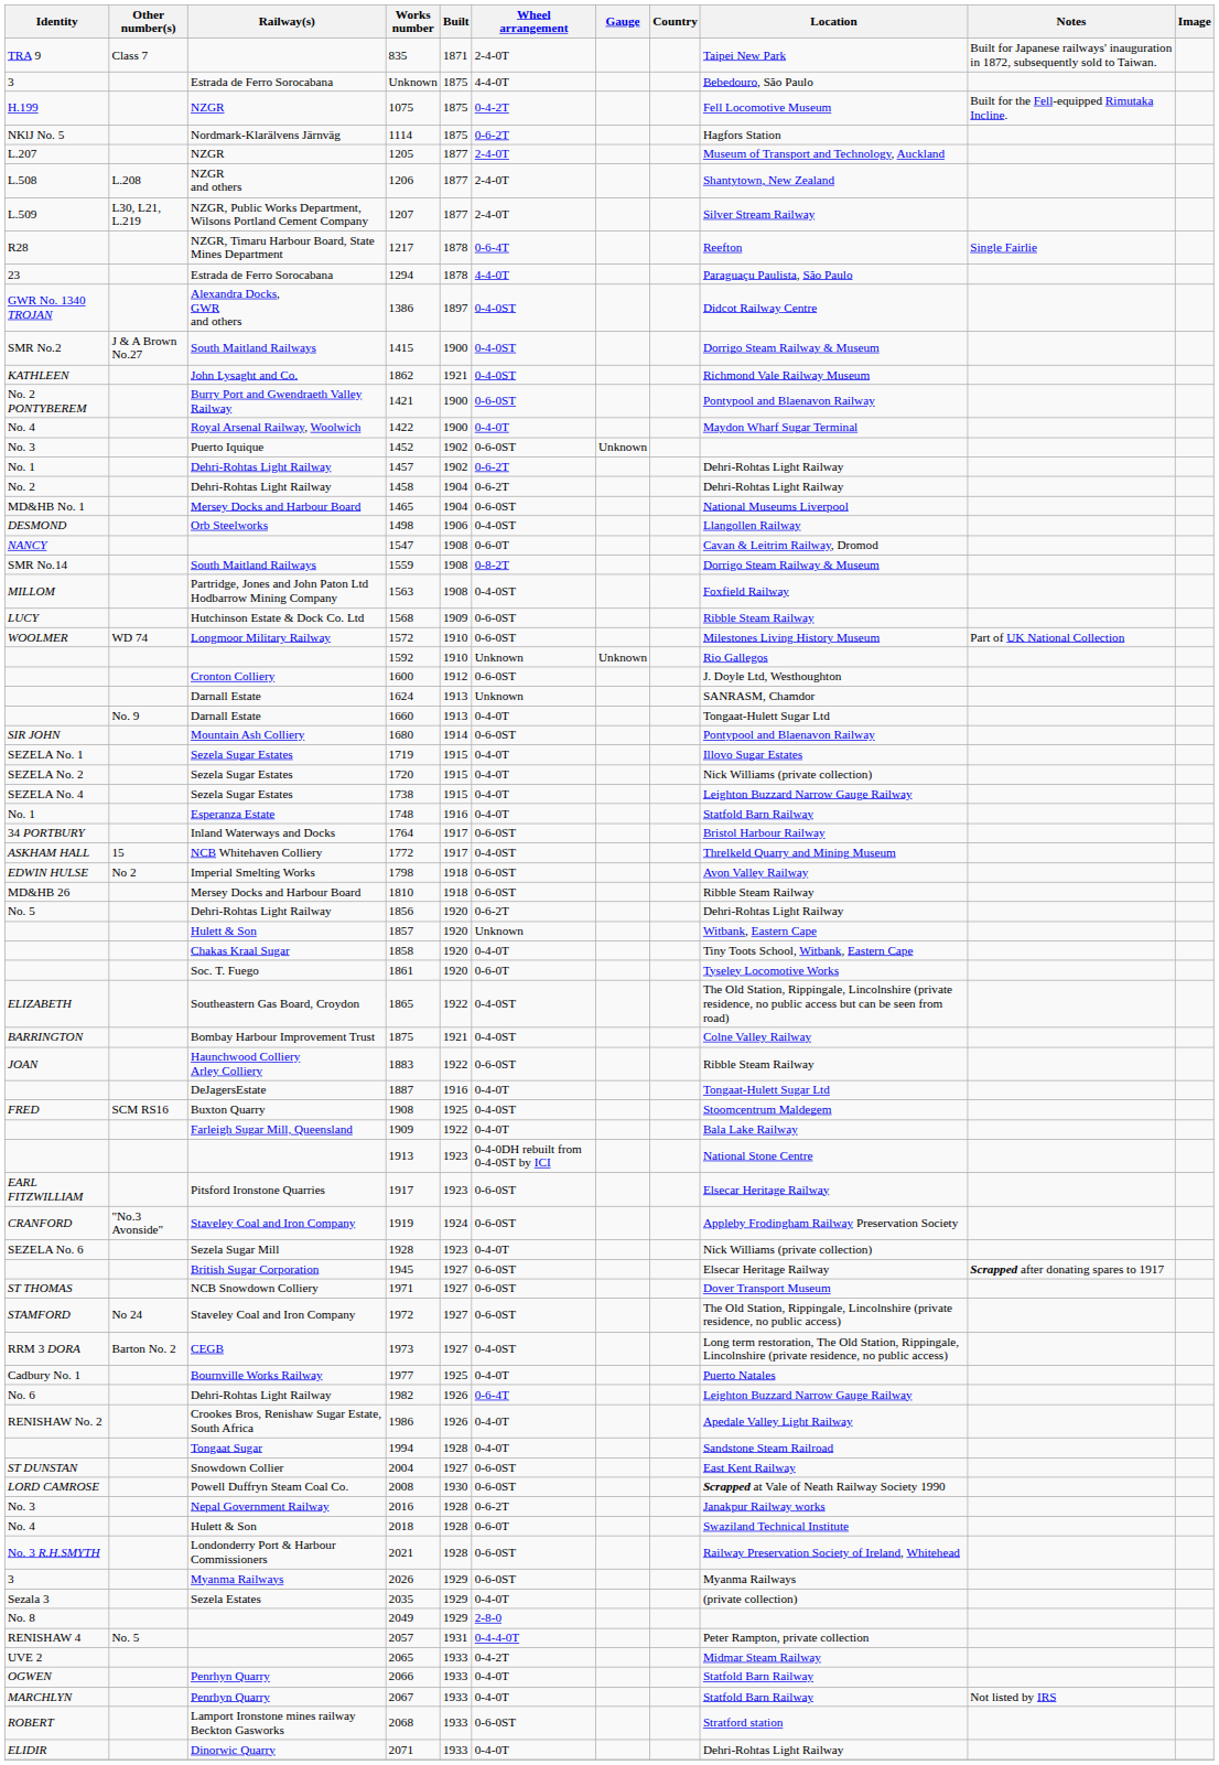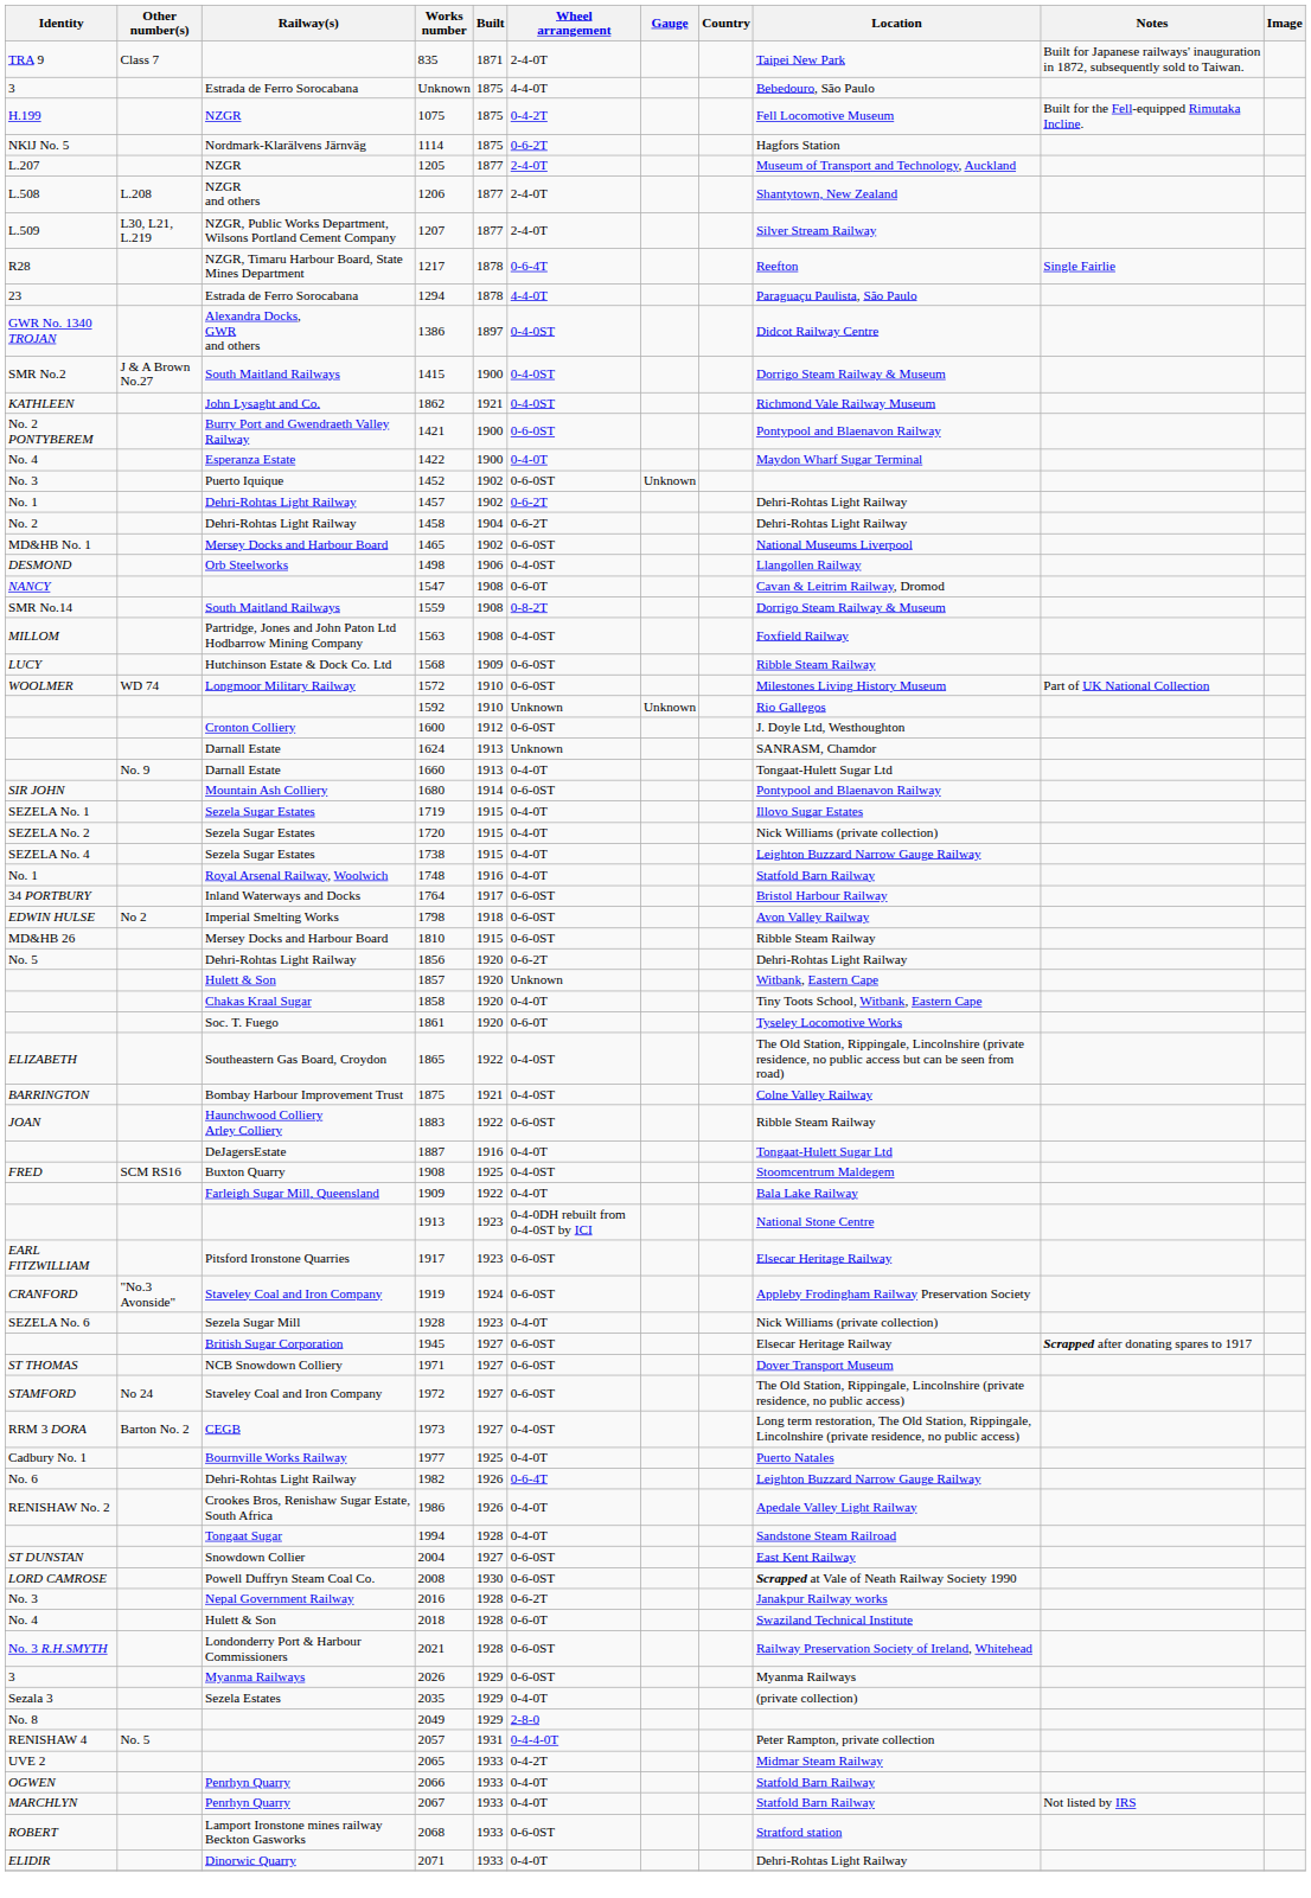1422 | Railway(s): Royal Arsenal Railway, Woolwich -> Esperanza Estate
1465 | Built: 1904 -> 1902
1748 | Railway(s): Esperanza Estate -> Royal Arsenal Railway, Woolwich
- row: ASKHAM HALL | 15 | NCB Whitehaven Colliery | 1772 | 1917 | 0-4-0ST | Threlkeld Quarry and Mining Museum
1810 | Built: 1918 -> 1915
